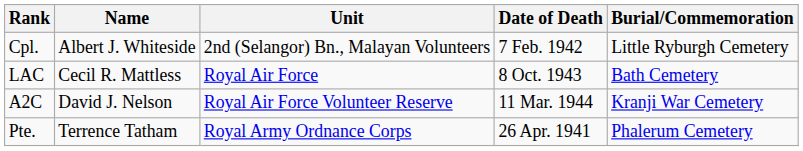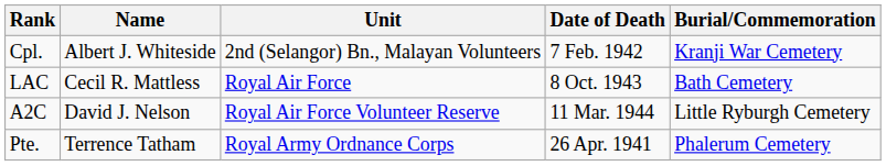Cpl. | Burial/Commemoration: Little Ryburgh Cemetery -> Kranji War Cemetery
A2C | Burial/Commemoration: Kranji War Cemetery -> Little Ryburgh Cemetery
